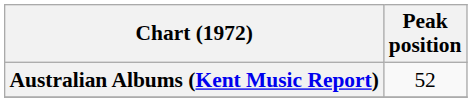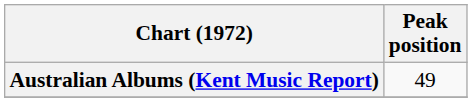Australian Albums (Kent Music Report) | Peak position: 52 -> 49
